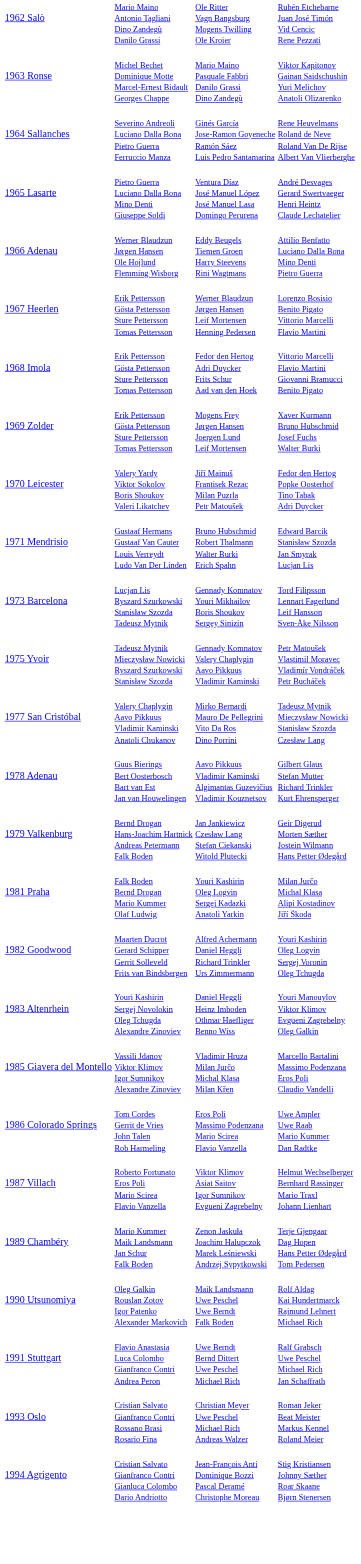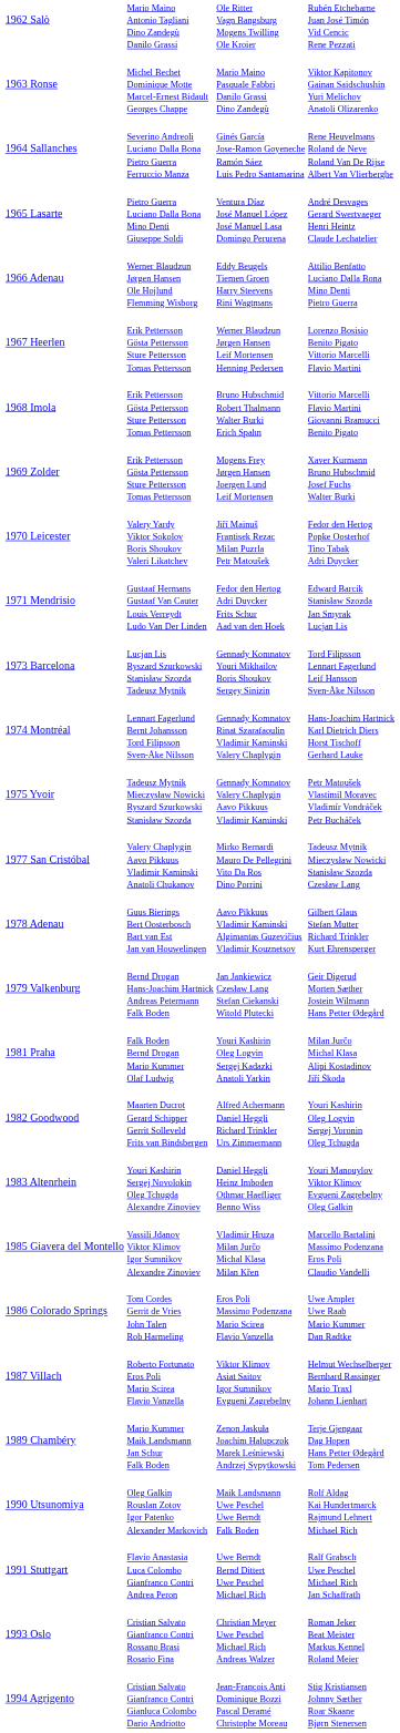1968 Imola | column 3: Fedor den Hertog Adri Duycker Frits Schur Aad van den Hoek -> Bruno Hubschmid Robert Thalmann Walter Burki Erich Spahn
1971 Mendrisio | column 3: Bruno Hubschmid Robert Thalmann Walter Burki Erich Spahn -> Fedor den Hertog Adri Duycker Frits Schur Aad van den Hoek
+ row: 1974 Montréal | Lennart Fagerlund Bernt Johansson Tord Filipsson Sven-Åke Nilsson | Gennady Komnatov Rinat Szarafaoulin Vladimir Kaminski Valery Chaplygin | Hans-Joachim Hartnick Karl Dietrich Diers Horst Tischoff Gerhard Lauke
